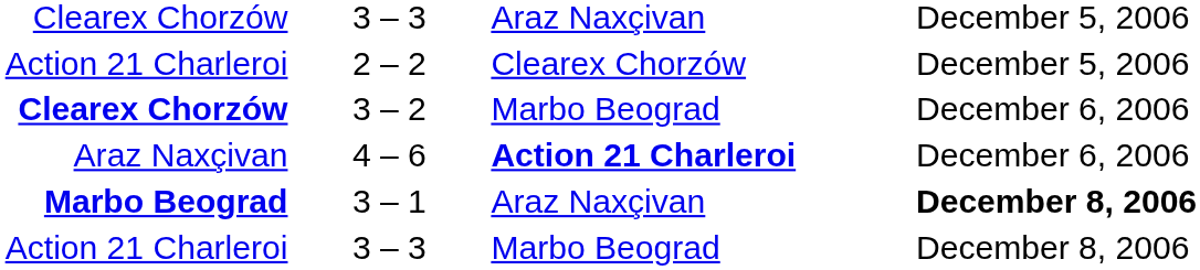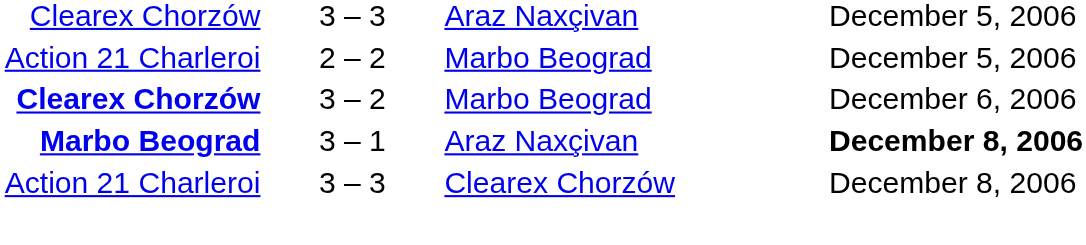2 – 2 | column 3: Clearex Chorzów -> Marbo Beograd
- row: Araz Naxçivan | 4 – 6 | Action 21 Charleroi | December 6, 2006
Action 21 Charleroi / 3 – 3 | column 3: Marbo Beograd -> Clearex Chorzów
